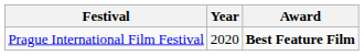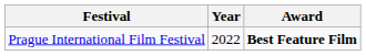Prague International Film Festival | Year: 2020 -> 2022
